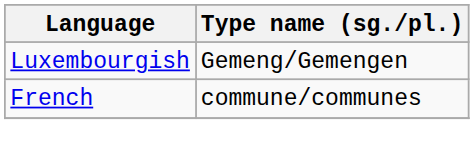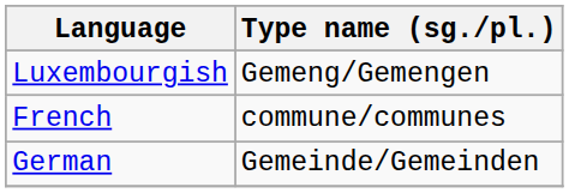+ row: German | Gemeinde/Gemeinden
